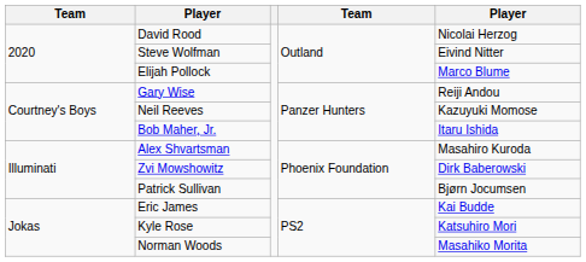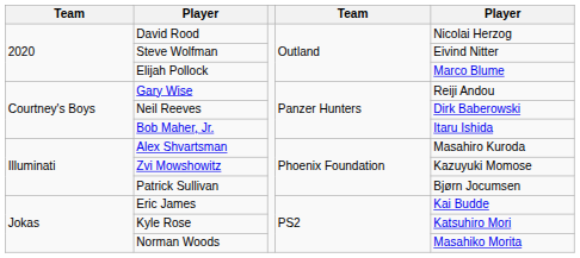Neil Reeves | column 5: Kazuyuki Momose -> Dirk Baberowski
Zvi Mowshowitz | column 5: Dirk Baberowski -> Kazuyuki Momose
